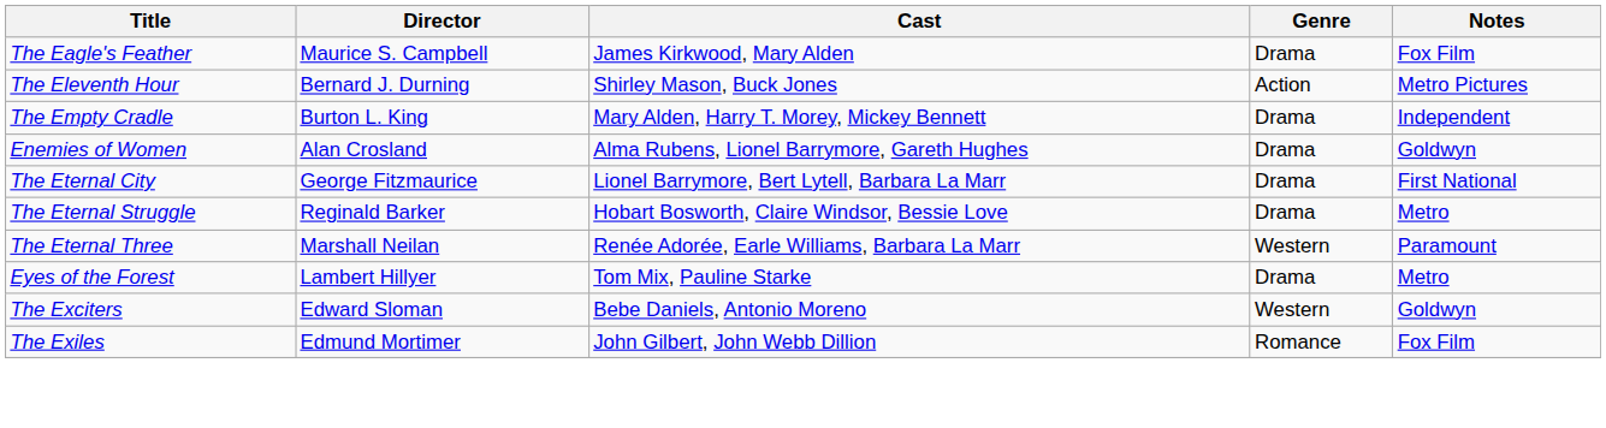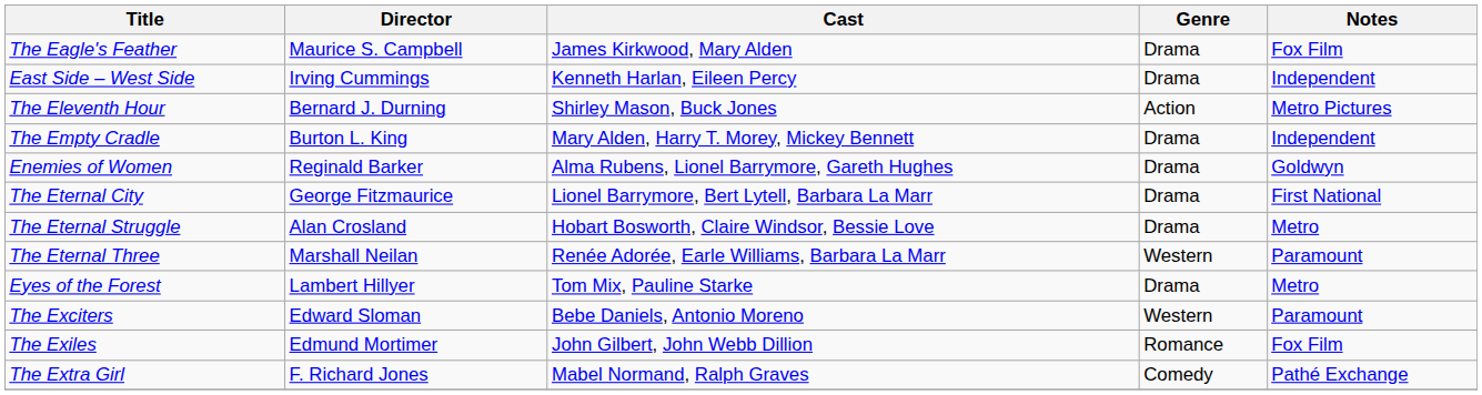+ row: East Side – West Side | Irving Cummings | Kenneth Harlan, Eileen Percy | Drama | Independent
Enemies of Women | Director: Alan Crosland -> Reginald Barker
The Eternal Struggle | Director: Reginald Barker -> Alan Crosland
The Exciters | Notes: Goldwyn -> Paramount
+ row: The Extra Girl | F. Richard Jones | Mabel Normand, Ralph Graves | Comedy | Pathé Exchange
